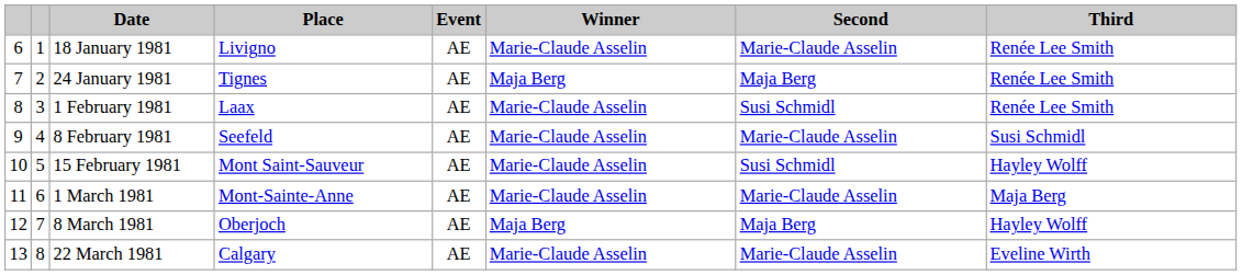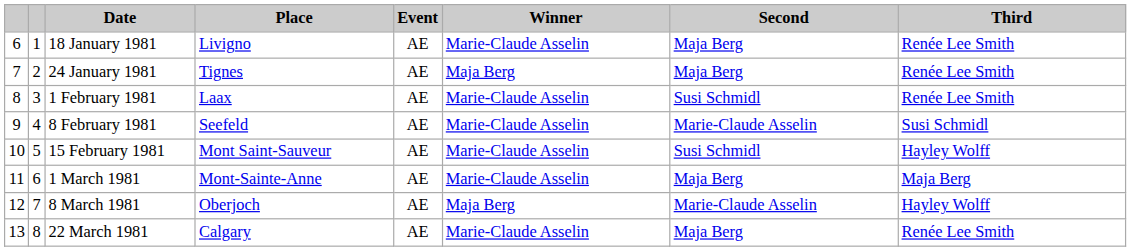18 January 1981 | Second: Marie-Claude Asselin -> Maja Berg
1 March 1981 | Second: Marie-Claude Asselin -> Maja Berg
8 March 1981 | Second: Maja Berg -> Marie-Claude Asselin
22 March 1981 | Second: Marie-Claude Asselin -> Maja Berg
22 March 1981 | Third: Eveline Wirth -> Renée Lee Smith
